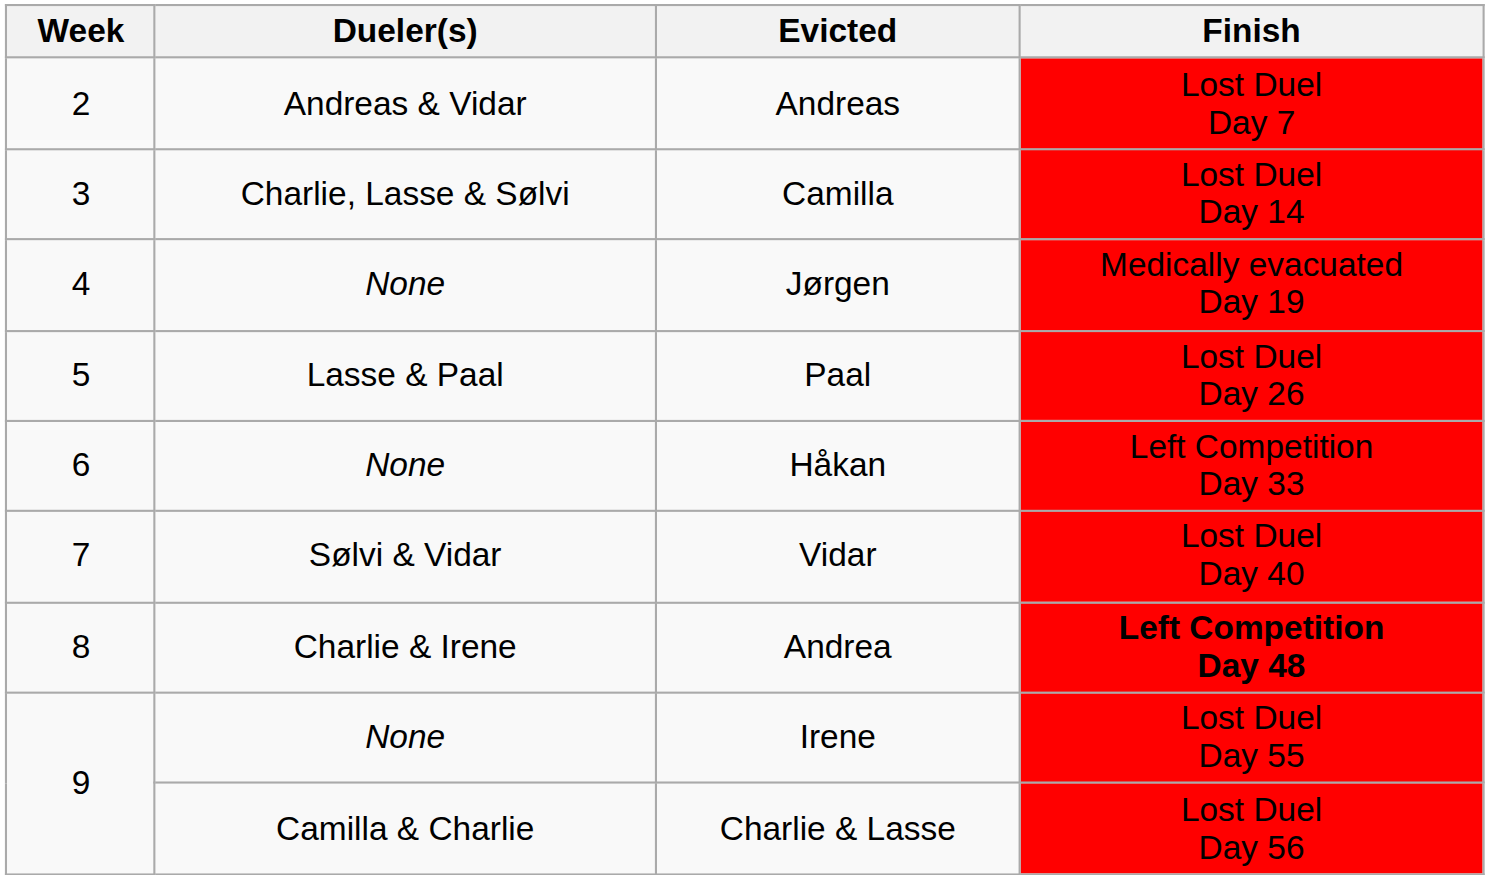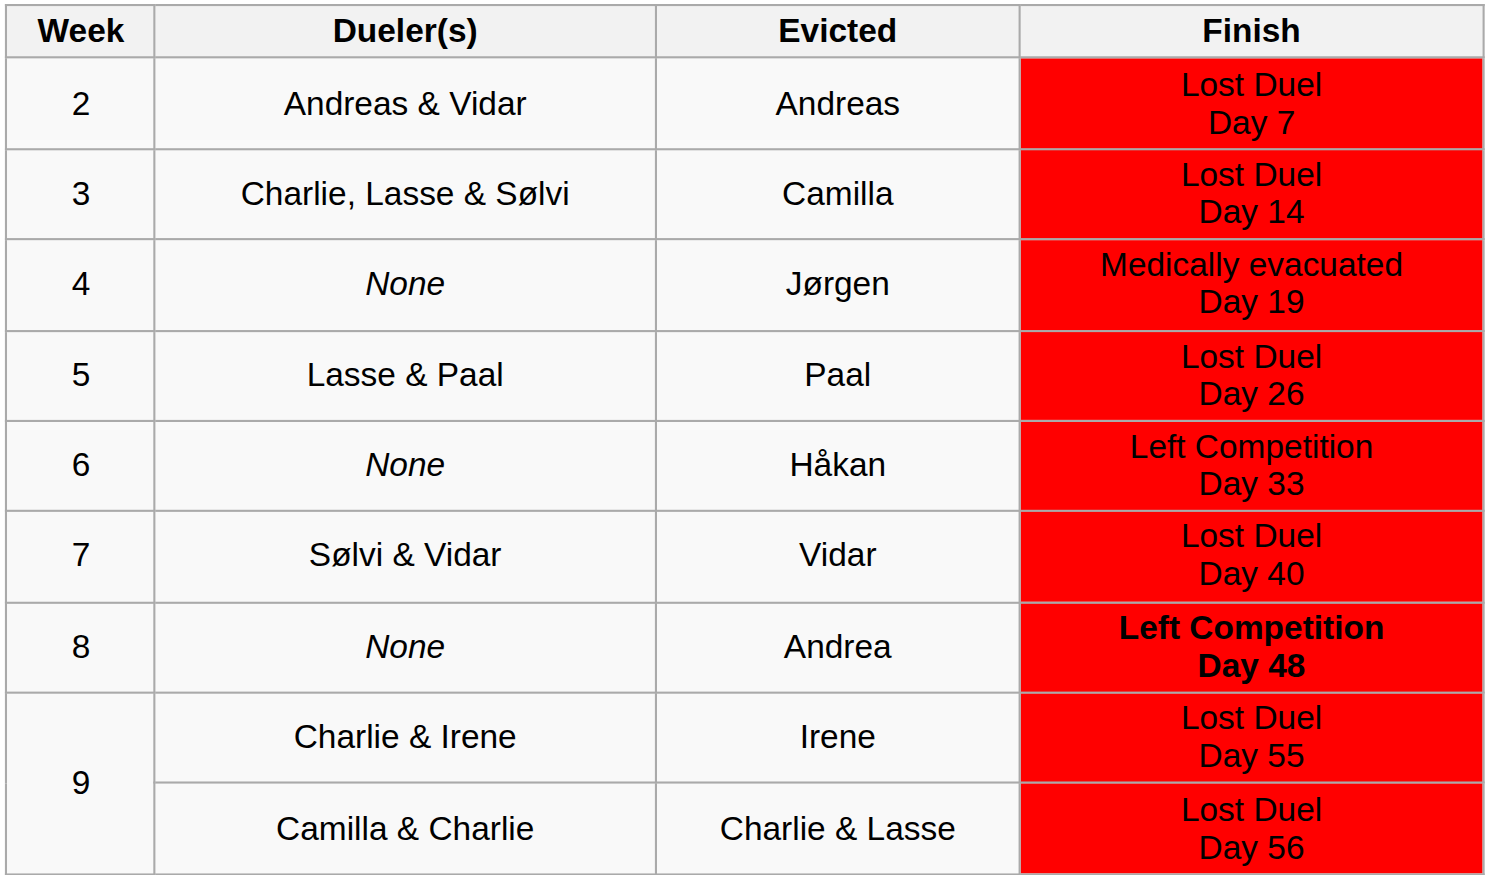Andrea | Dueler(s): Charlie & Irene -> None
Irene | Dueler(s): None -> Charlie & Irene
